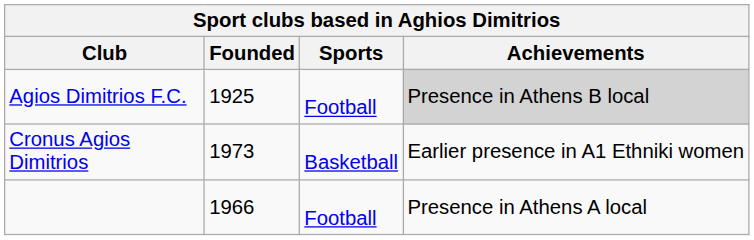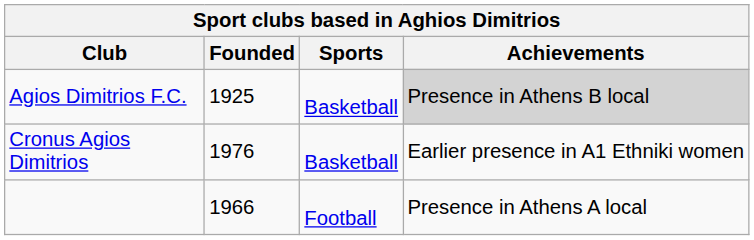Agios Dimitrios F.C. | Sports: Football -> Basketball
Cronus Agios Dimitrios | Founded: 1973 -> 1976
